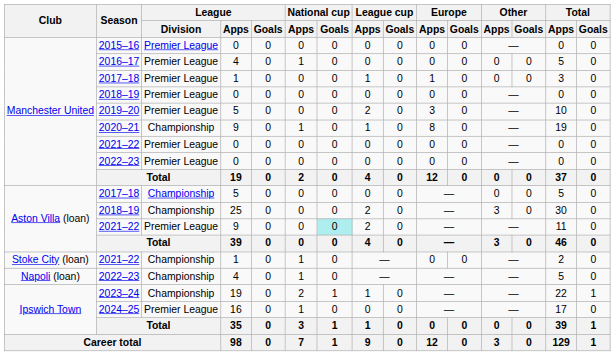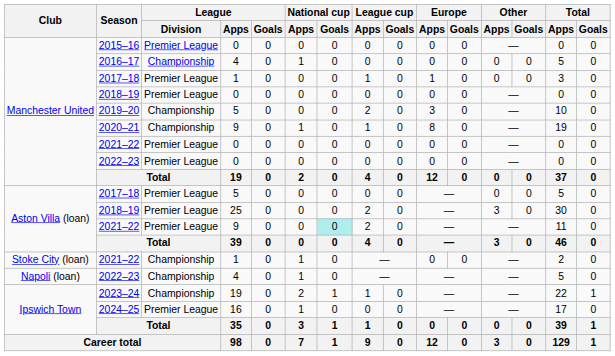2016–17 | League / Division: Premier League -> Championship
2019–20 | League / Division: Premier League -> Championship
2017–18 / 5 | League / Division: Championship -> Premier League
2018–19 / 25 | League / Division: Championship -> Premier League
